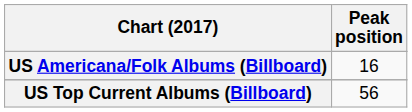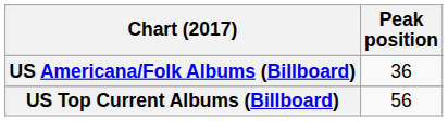US Americana/Folk Albums (Billboard) | Peak position: 16 -> 36
